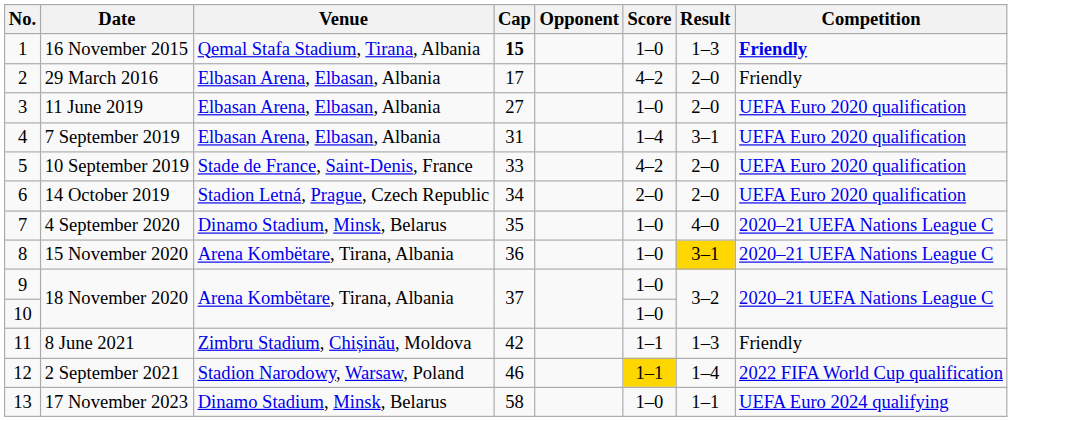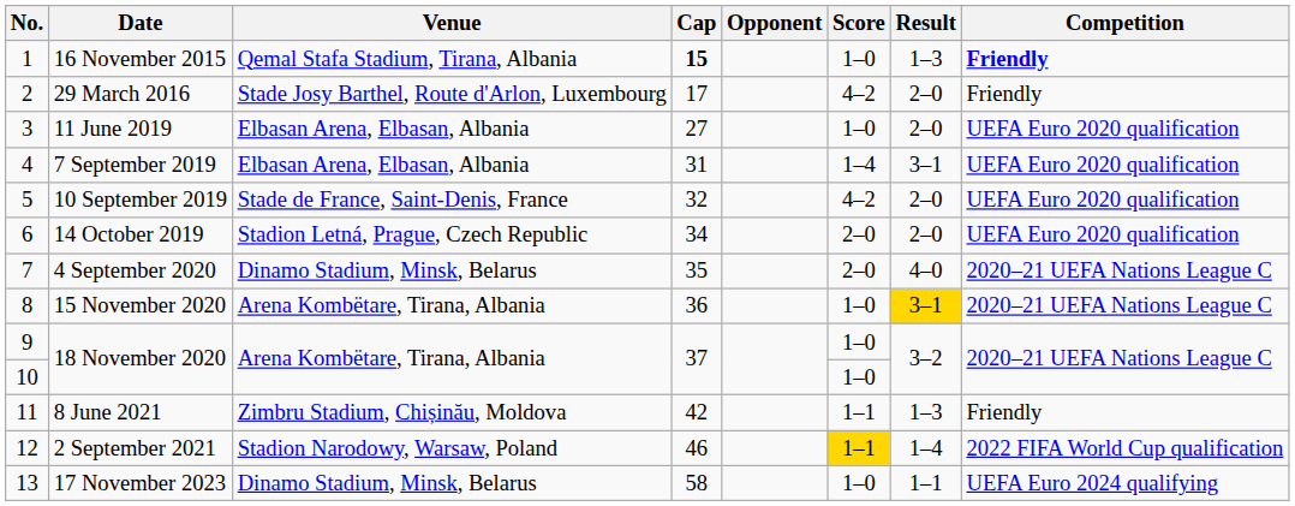29 March 2016 | Venue: Elbasan Arena, Elbasan, Albania -> Stade Josy Barthel, Route d'Arlon, Luxembourg
10 September 2019 | Cap: 33 -> 32
4 September 2020 | Score: 1–0 -> 2–0
